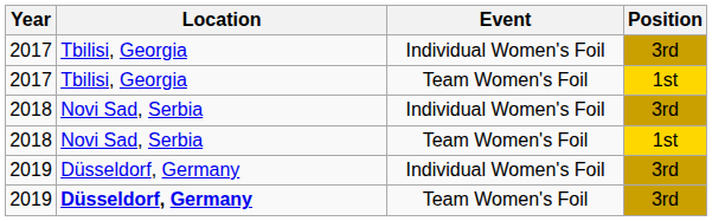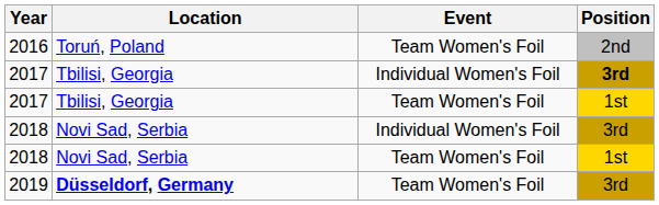+ row: 2016 | Toruń, Poland | Team Women's Foil | 2nd
2017 / Individual Women's Foil | Position: normal -> bold
- row: 2019 | Düsseldorf, Germany | Individual Women's Foil | 3rd
